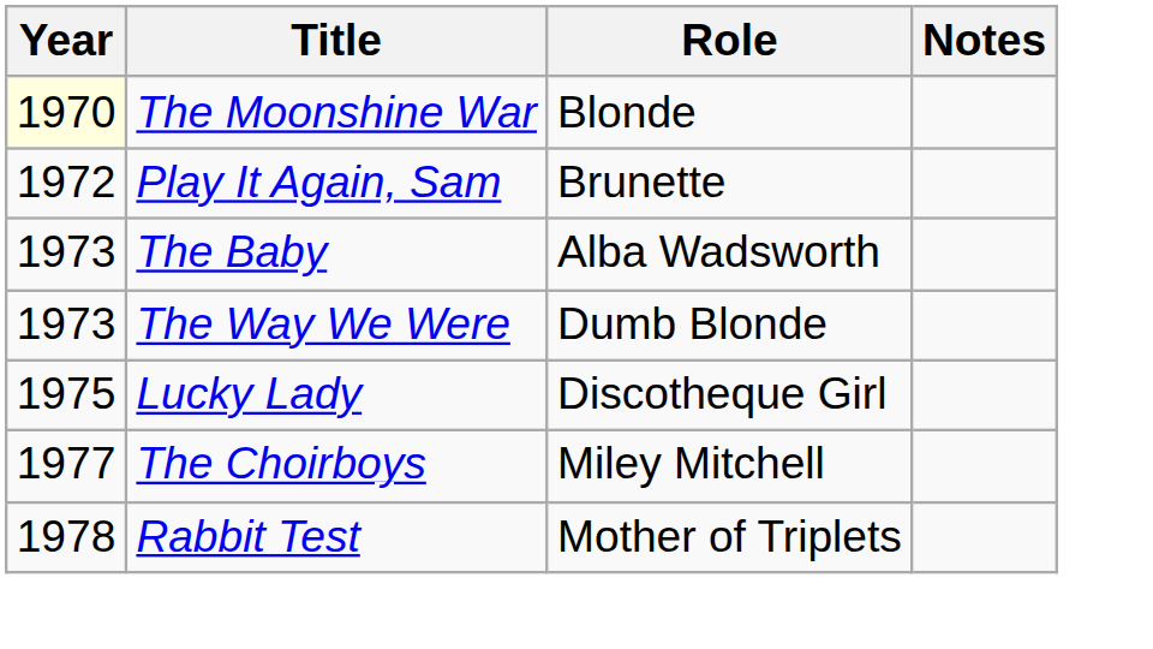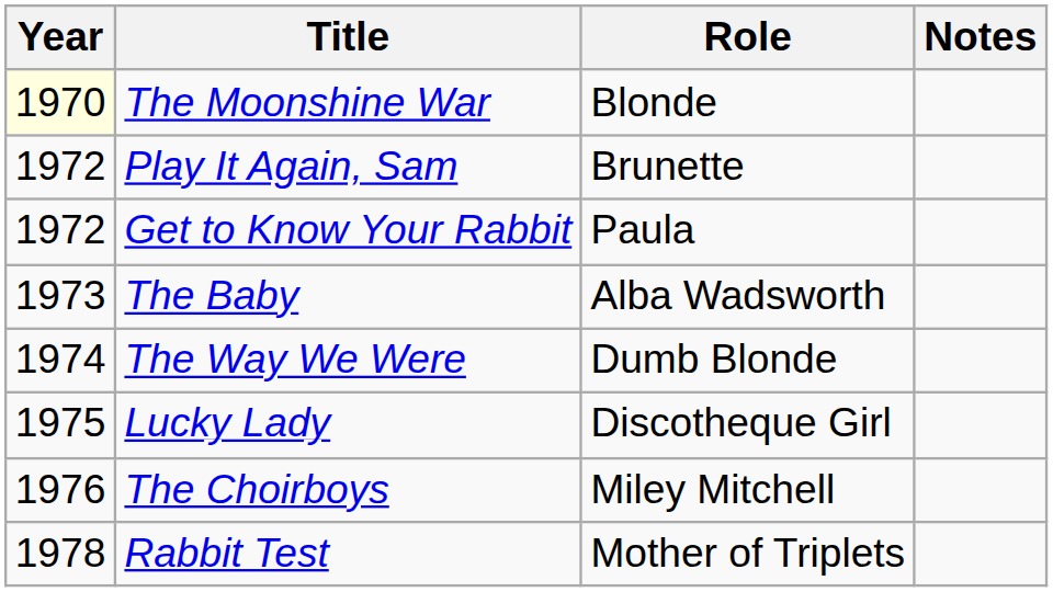+ row: 1972 | Get to Know Your Rabbit | Paula
The Way We Were | Year: 1973 -> 1974
The Choirboys | Year: 1977 -> 1976
